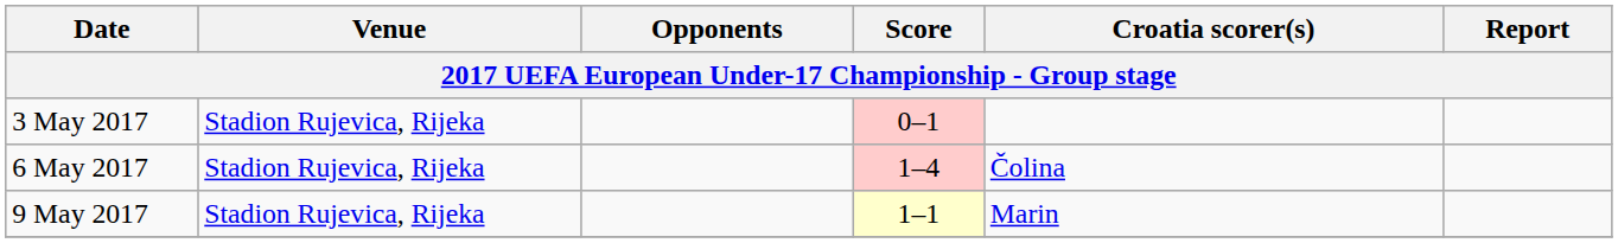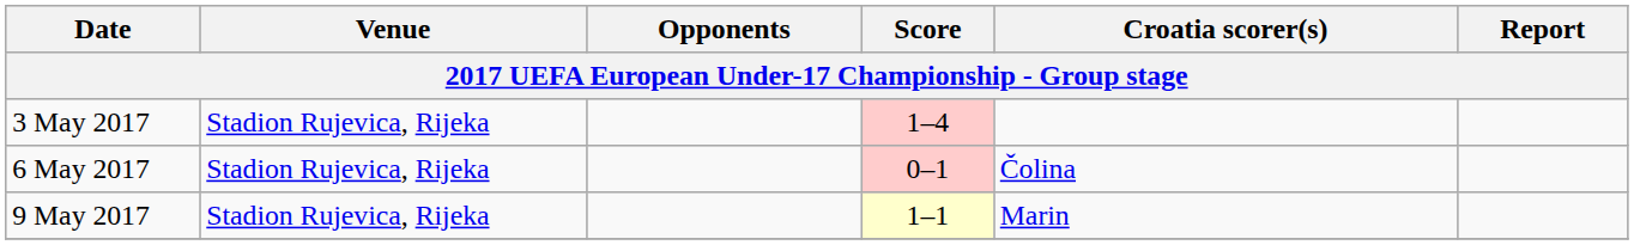3 May 2017 | Score: 0–1 -> 1–4
6 May 2017 | Score: 1–4 -> 0–1
